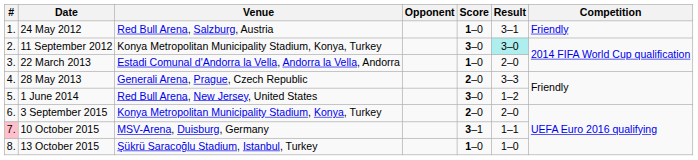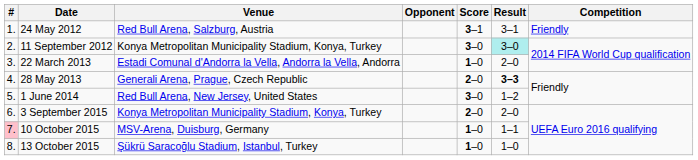24 May 2012 | Score: 1–0 -> 3–1
28 May 2013 | Result: normal -> bold
10 October 2015 | Score: 3–1 -> 1–0
